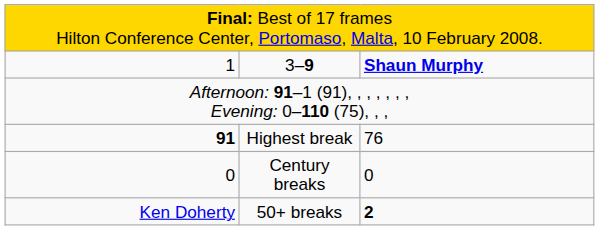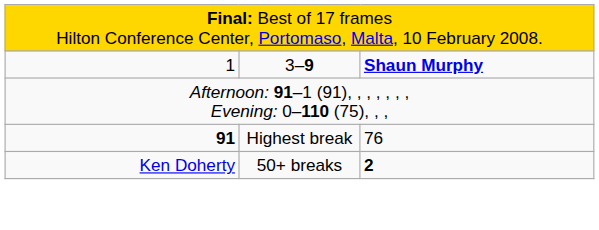- row: 0 | Century breaks | 0
